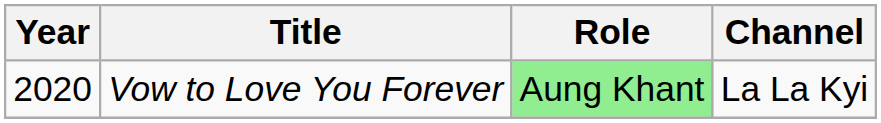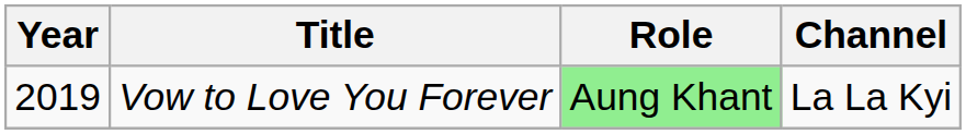Vow to Love You Forever | Year: 2020 -> 2019
